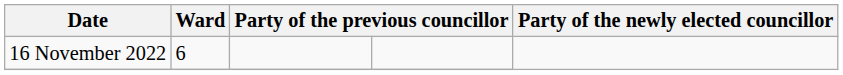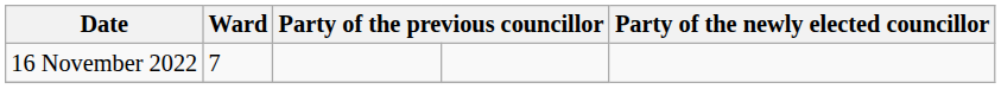16 November 2022 | Ward: 6 -> 7
